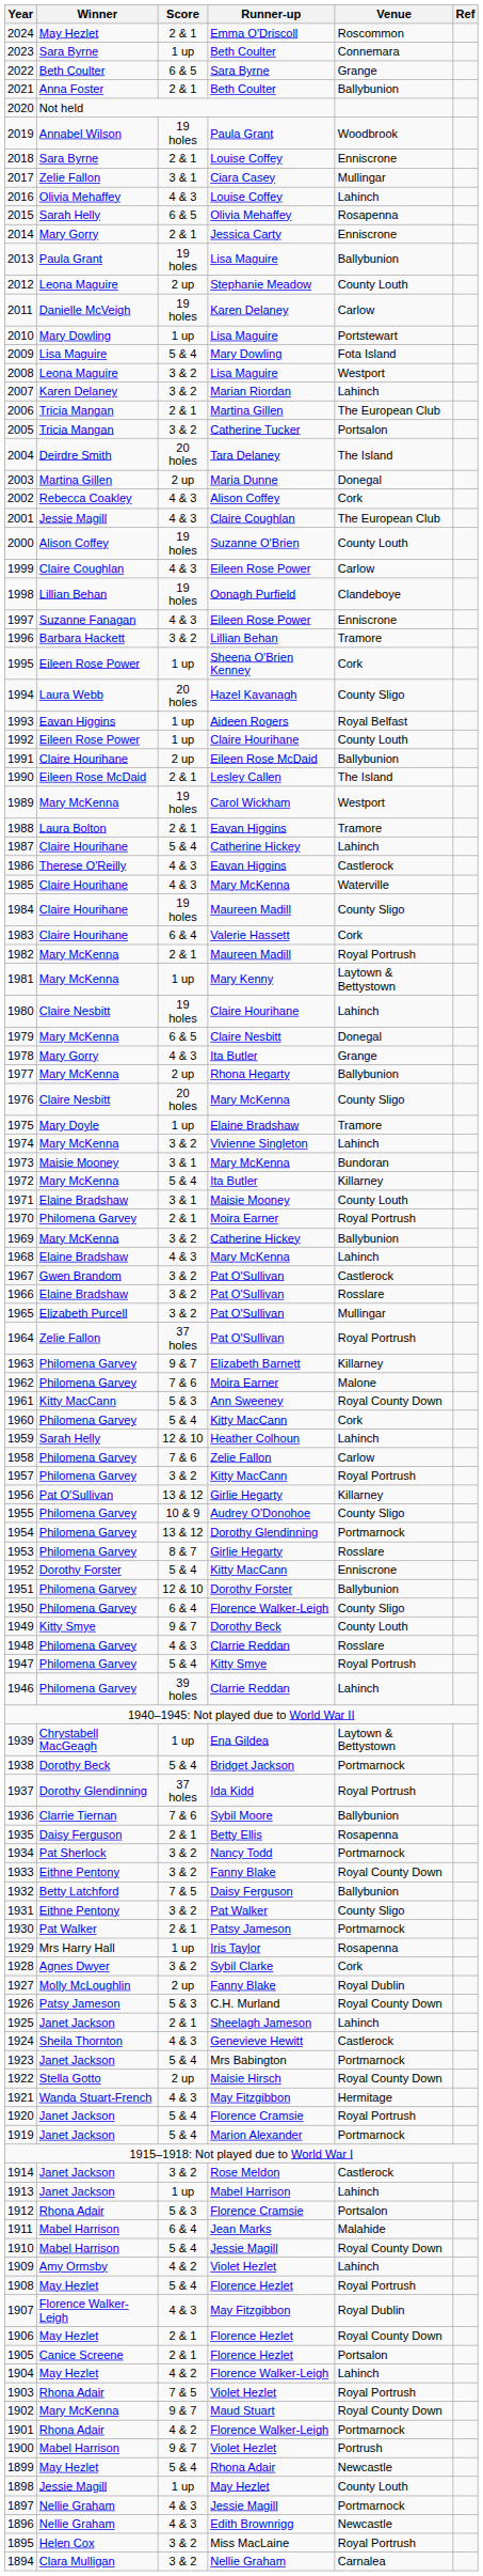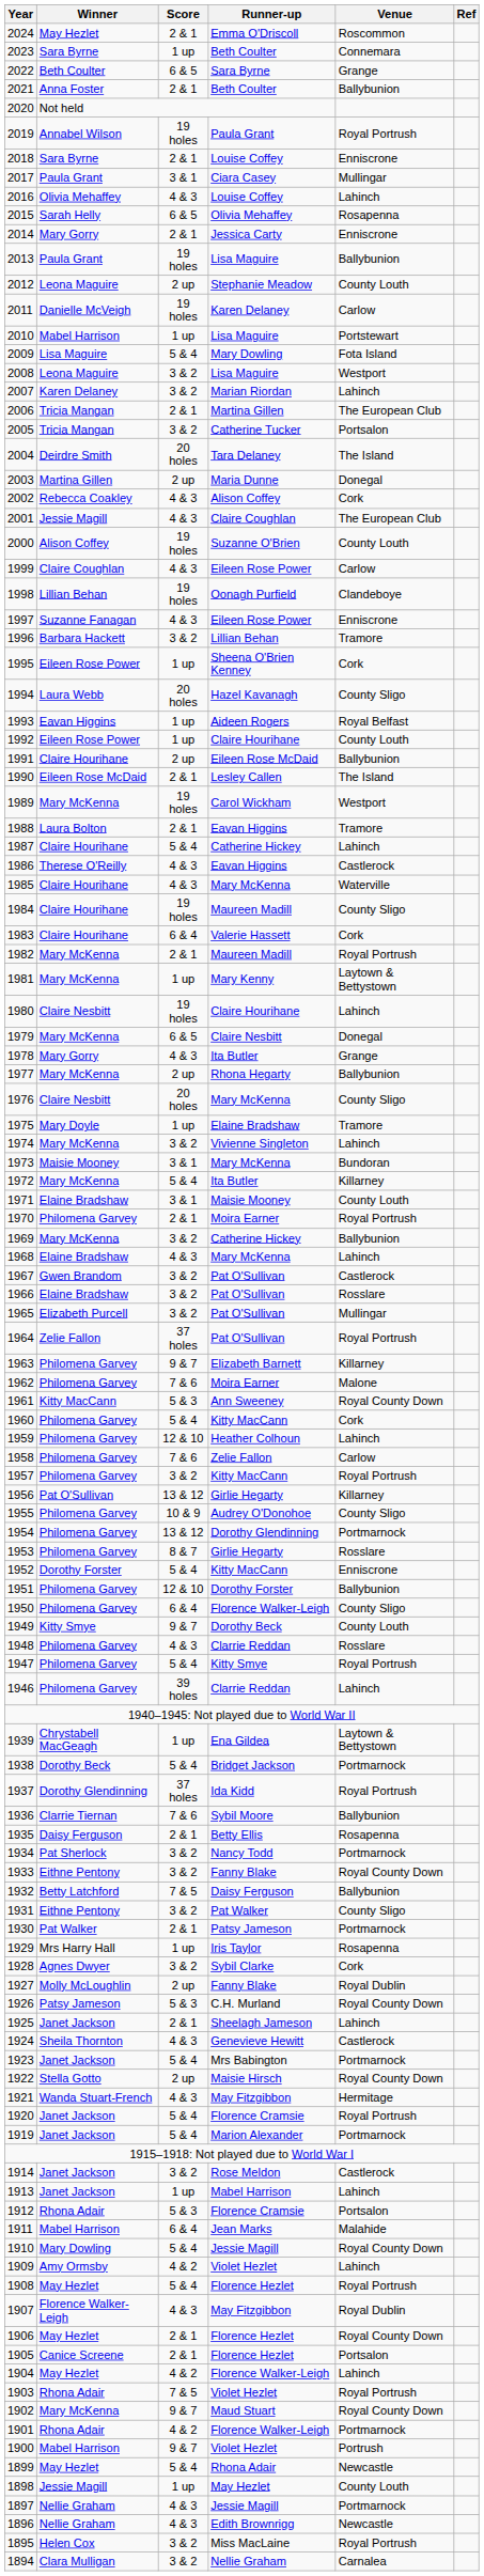2019 | Venue: Woodbrook -> Royal Portrush
2017 | Winner: Zelie Fallon -> Paula Grant
2010 | Winner: Mary Dowling -> Mabel Harrison
1959 | Winner: Sarah Helly -> Philomena Garvey
1910 | Winner: Mabel Harrison -> Mary Dowling
